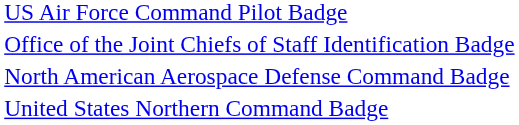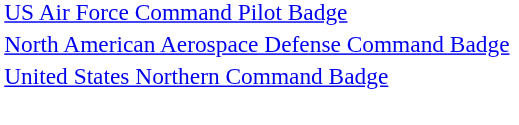- row: Office of the Joint Chiefs of Staff Identification Badge
